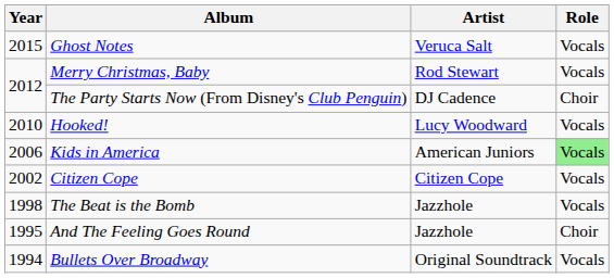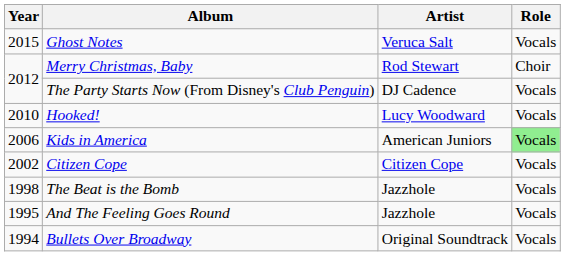Merry Christmas, Baby | Role: Vocals -> Choir
The Party Starts Now (From Disney's Club Penguin) | Role: Choir -> Vocals
And The Feeling Goes Round | Role: Choir -> Vocals
